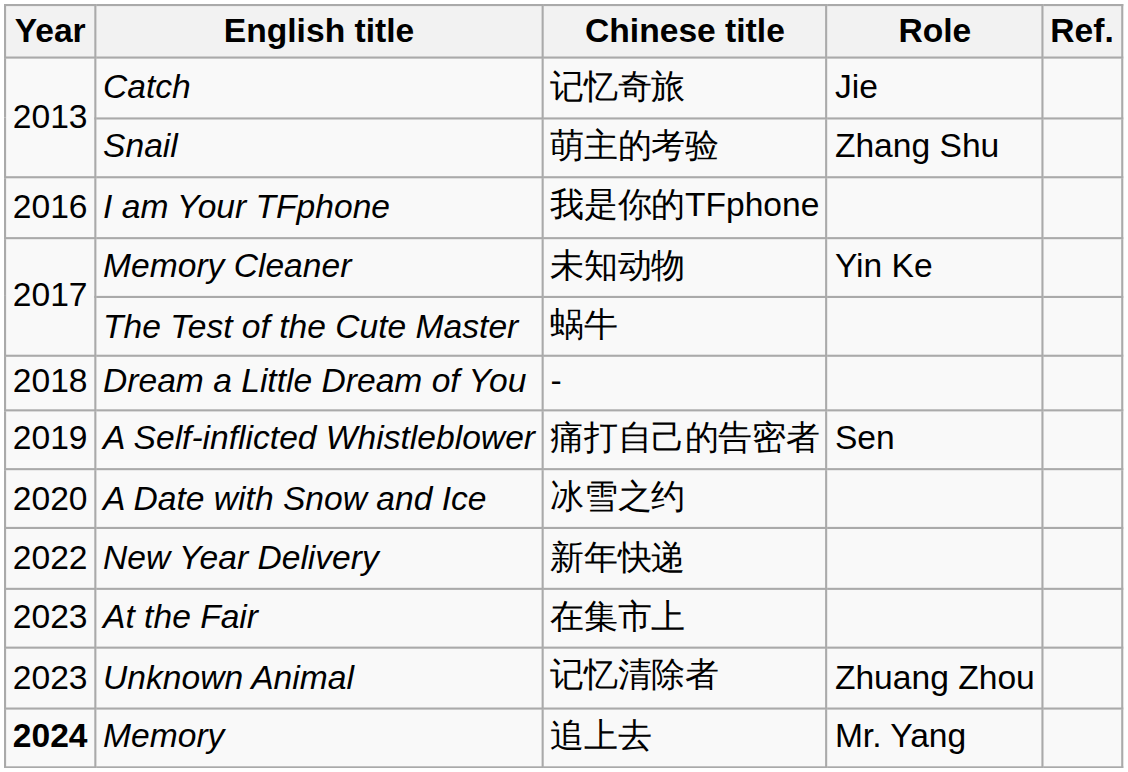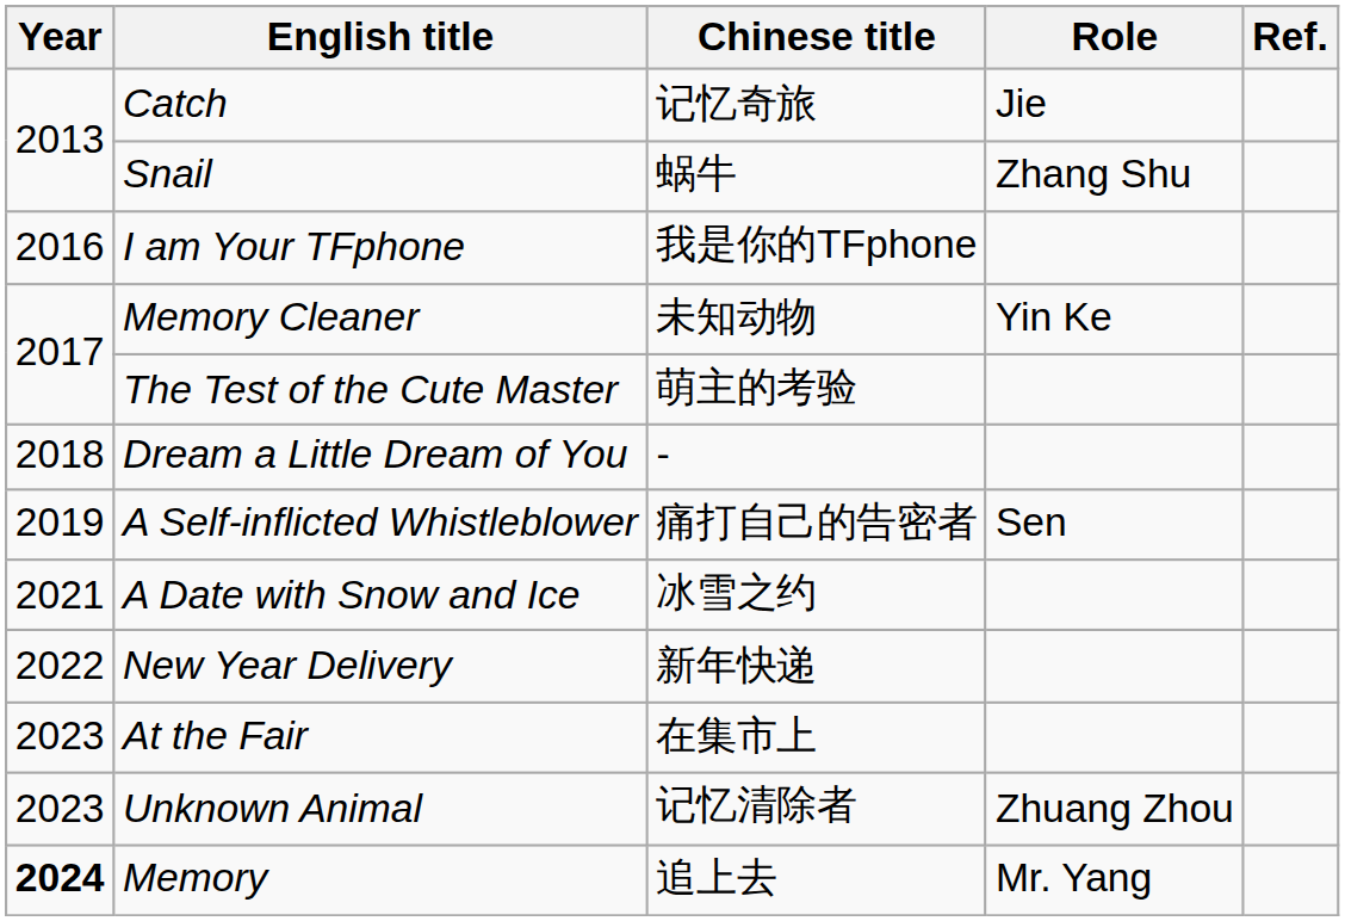Snail | Chinese title: 萌主的考验 -> 蜗牛
The Test of the Cute Master | Chinese title: 蜗牛 -> 萌主的考验
A Date with Snow and Ice | Year: 2020 -> 2021
